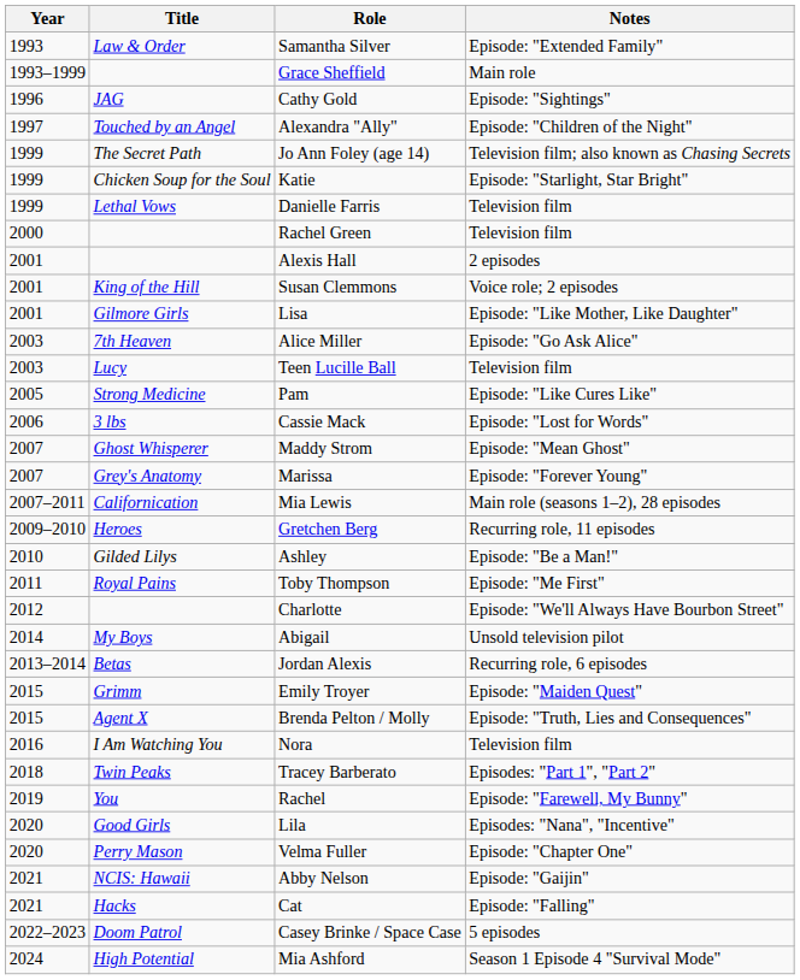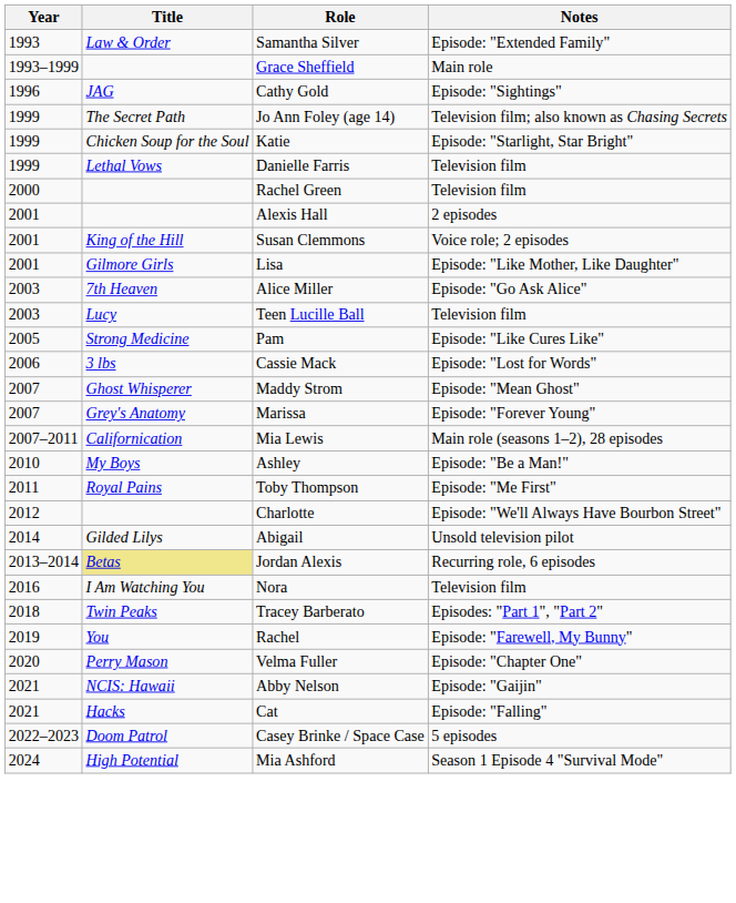- row: 1997 | Touched by an Angel | Alexandra "Ally" | Episode: "Children of the Night"
- row: 2009–2010 | Heroes | Gretchen Berg | Recurring role, 11 episodes
Ashley | Title: Gilded Lilys -> My Boys
Abigail | Title: My Boys -> Gilded Lilys
Jordan Alexis | Title: no background -> khaki background
- row: 2015 | Grimm | Emily Troyer | Episode: "Maiden Quest"
- row: 2015 | Agent X | Brenda Pelton / Molly | Episode: "Truth, Lies and Consequences"
- row: 2020 | Good Girls | Lila | Episodes: "Nana", "Incentive"
